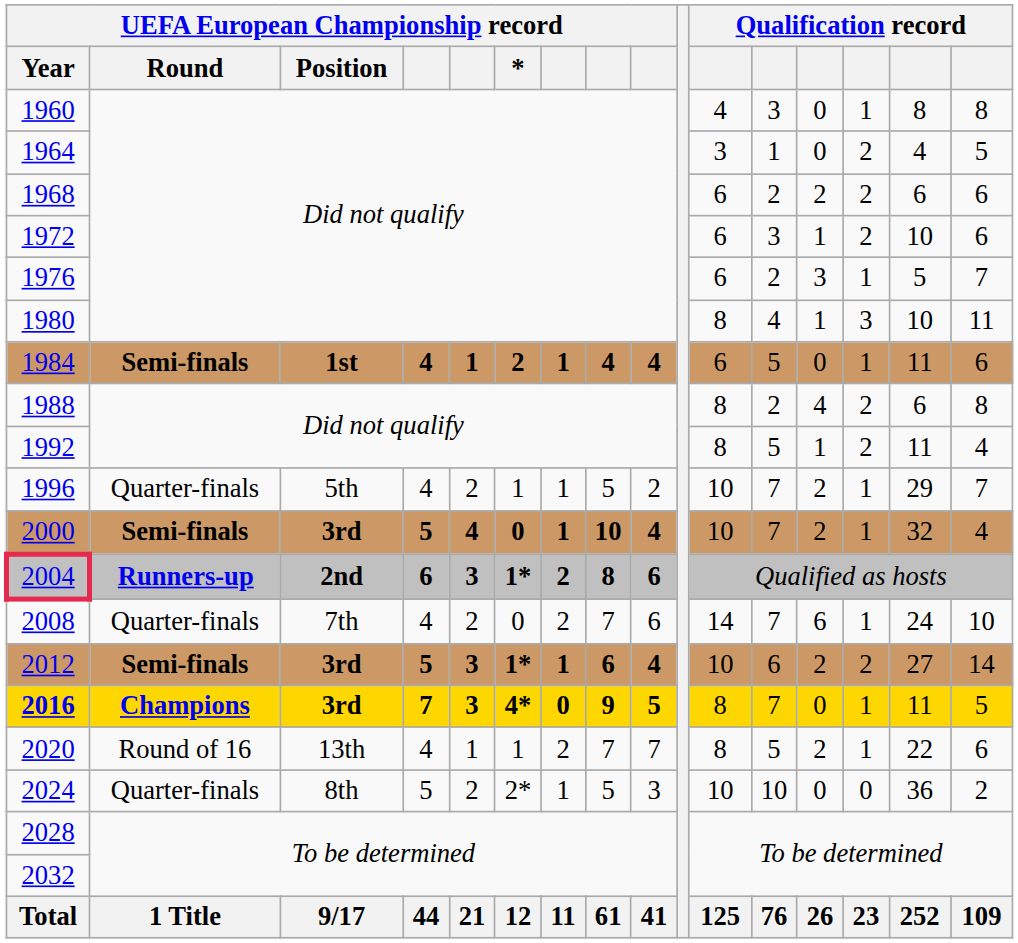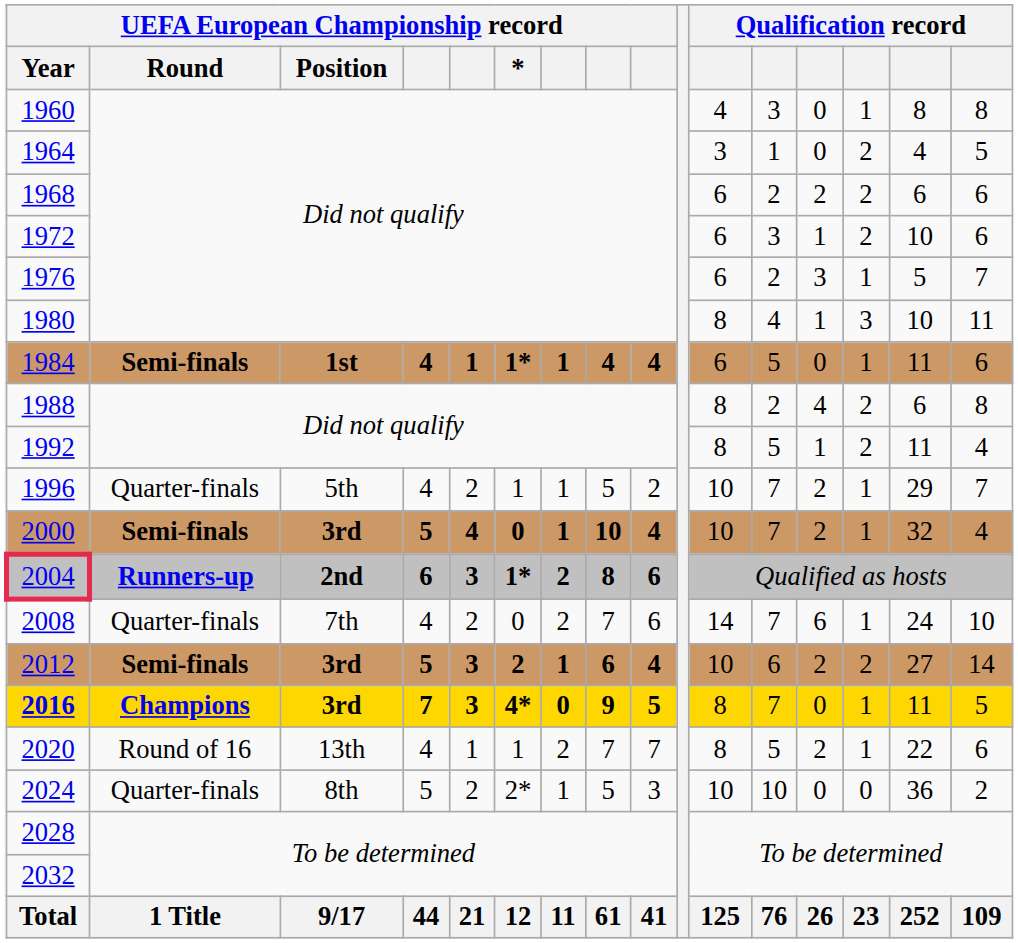1984 | UEFA European Championship record / *: 2 -> 1*
2012 | UEFA European Championship record / *: 1* -> 2
